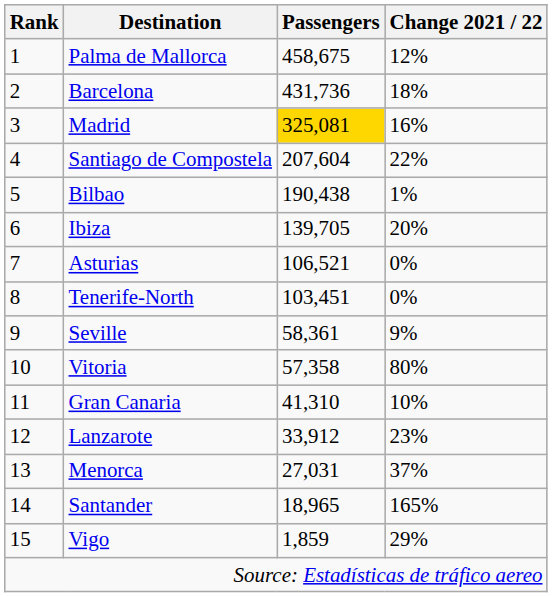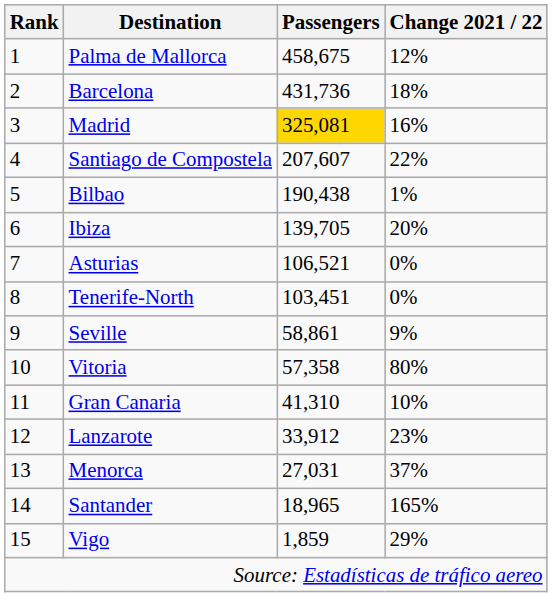Santiago de Compostela | Passengers: 207,604 -> 207,607
Seville | Passengers: 58,361 -> 58,861
